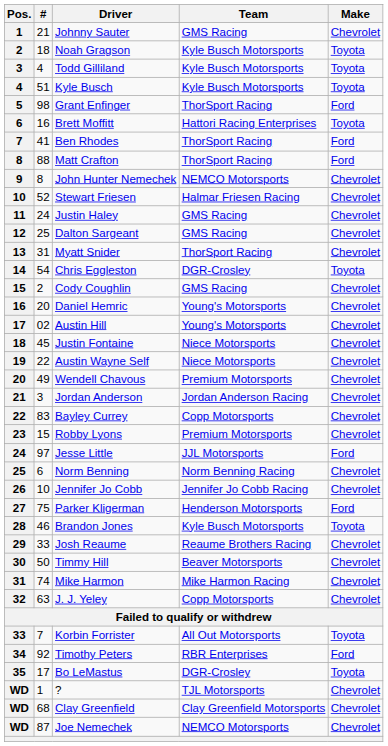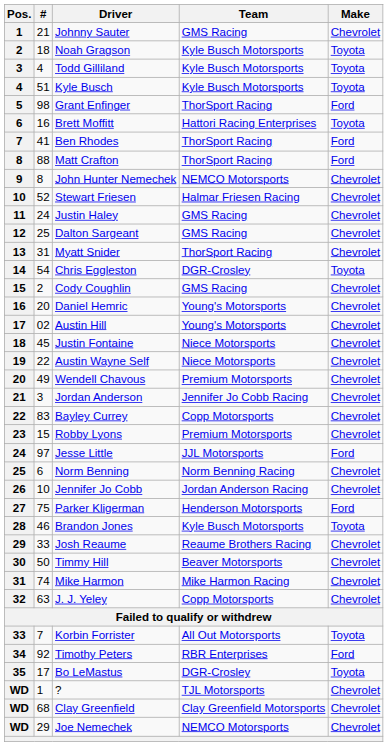Jordan Anderson | Team: Jordan Anderson Racing -> Jennifer Jo Cobb Racing
Jennifer Jo Cobb | Team: Jennifer Jo Cobb Racing -> Jordan Anderson Racing
Joe Nemechek | #: 87 -> 29
